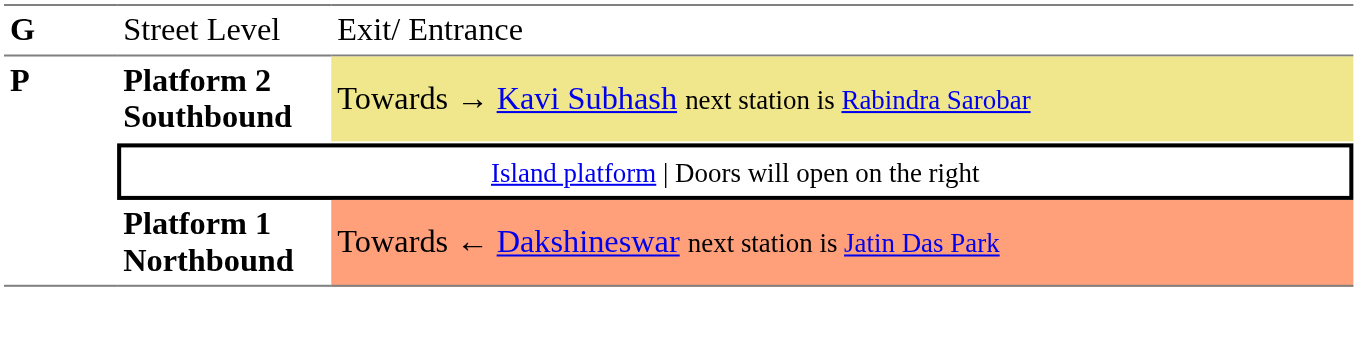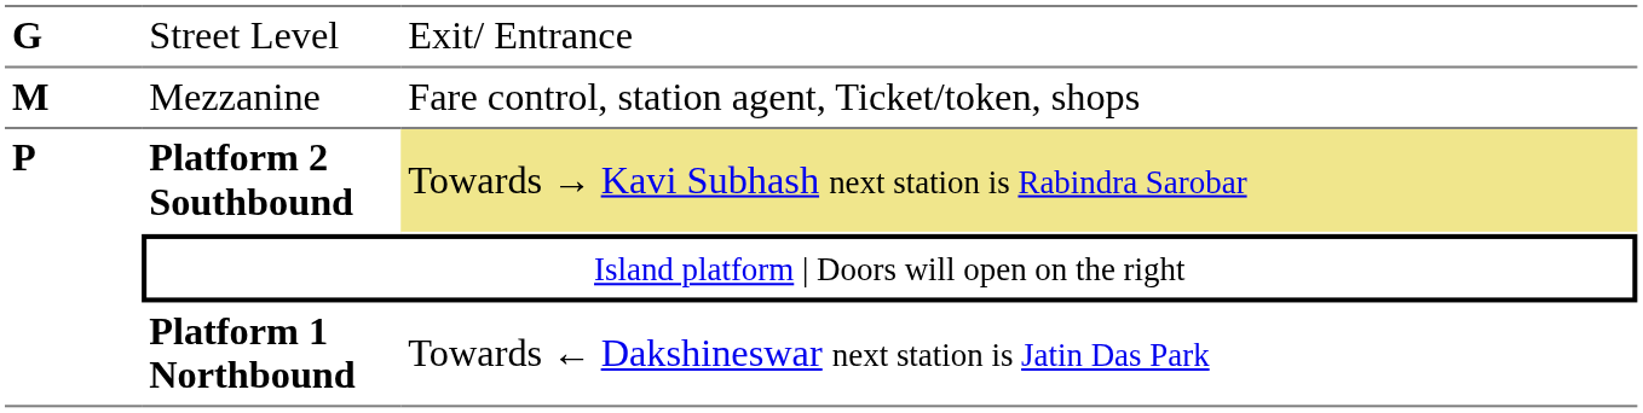+ row: M | Mezzanine | Fare control, station agent, Ticket/token, shops
Platform 1 Northbound | column 3: lightsalmon background -> no background
